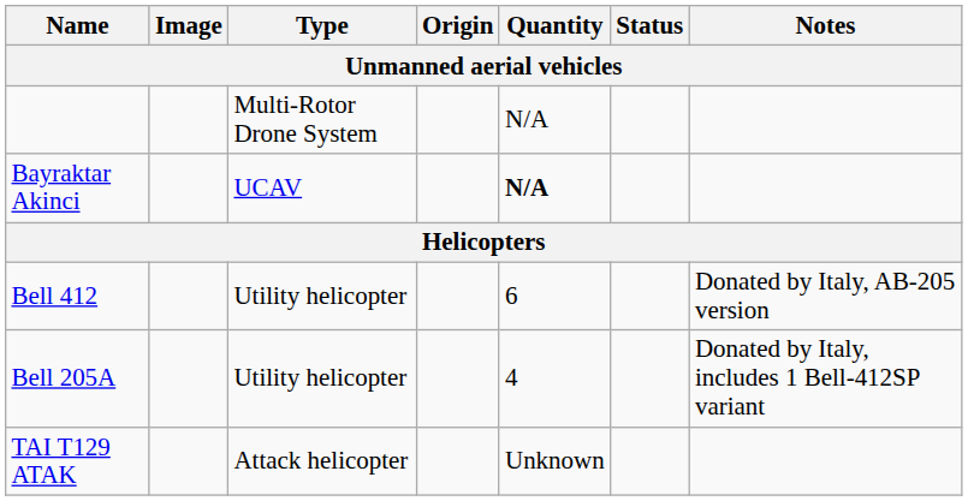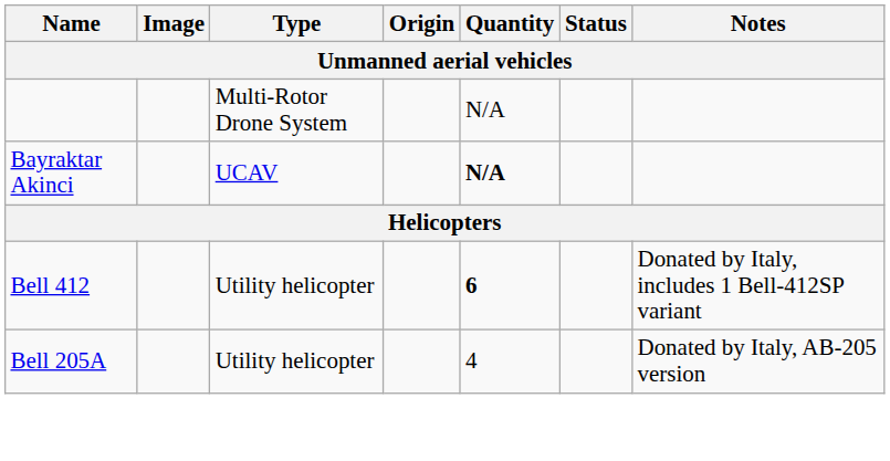Bell 412 | Quantity: normal -> bold
Bell 412 | Notes: Donated by Italy, AB-205 version -> Donated by Italy, includes 1 Bell-412SP variant
Bell 205A | Notes: Donated by Italy, includes 1 Bell-412SP variant -> Donated by Italy, AB-205 version
- row: TAI T129 ATAK | Attack helicopter | Unknown
